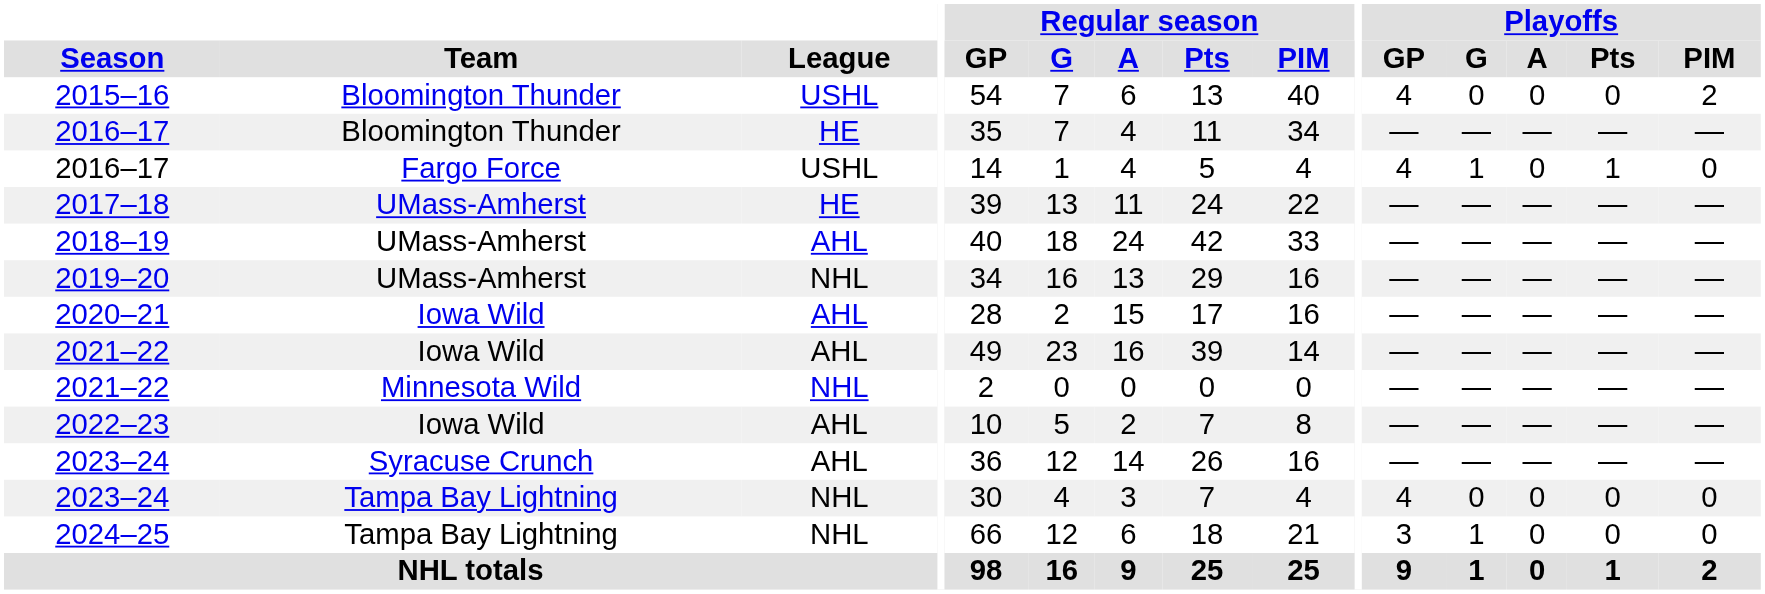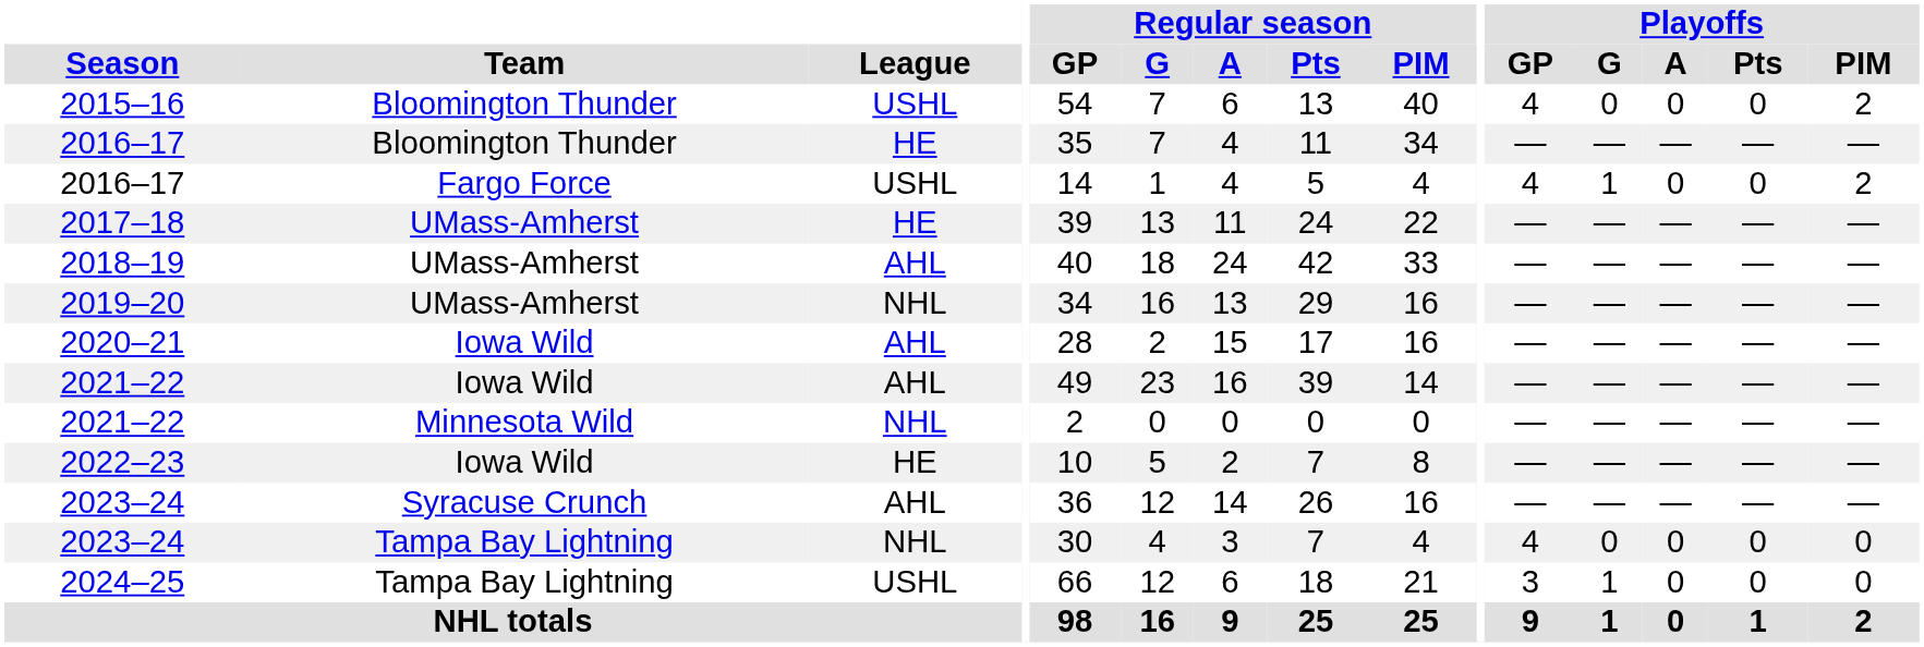2016–17 / Fargo Force | Playoffs / Pts: 1 -> 0
2016–17 / Fargo Force | Playoffs / PIM: 0 -> 2
2022–23 | League: AHL -> HE
2024–25 | League: NHL -> USHL
